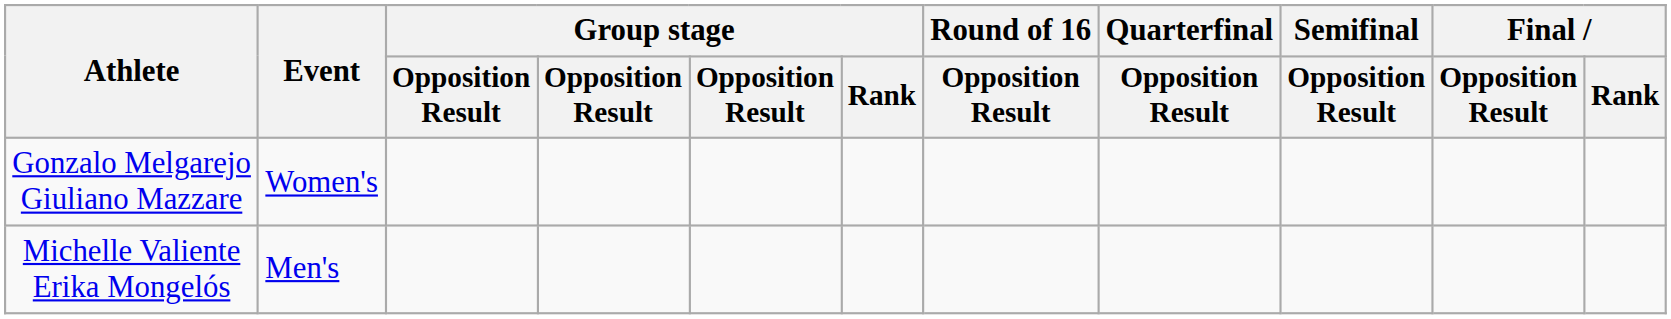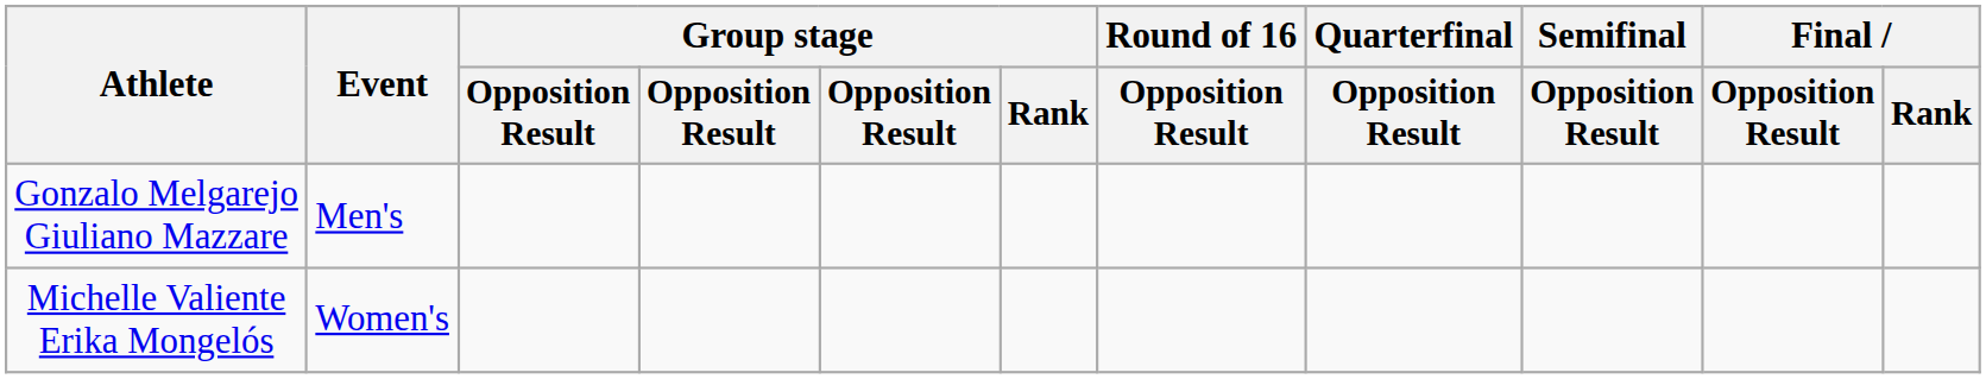Gonzalo Melgarejo Giuliano Mazzare | Event: Women's -> Men's
Michelle Valiente Erika Mongelós | Event: Men's -> Women's
